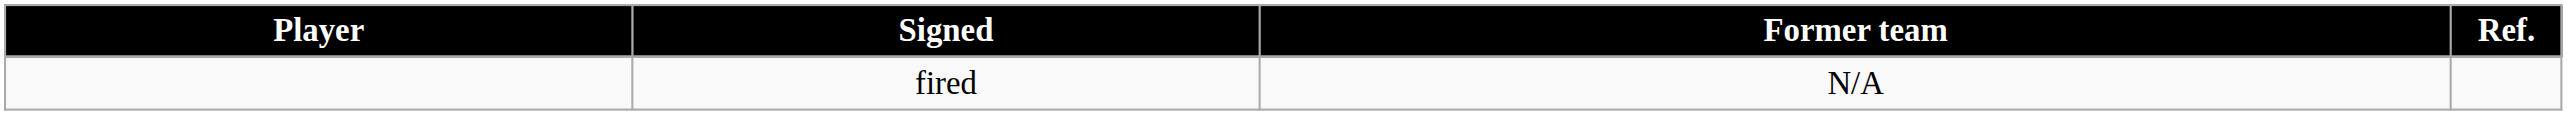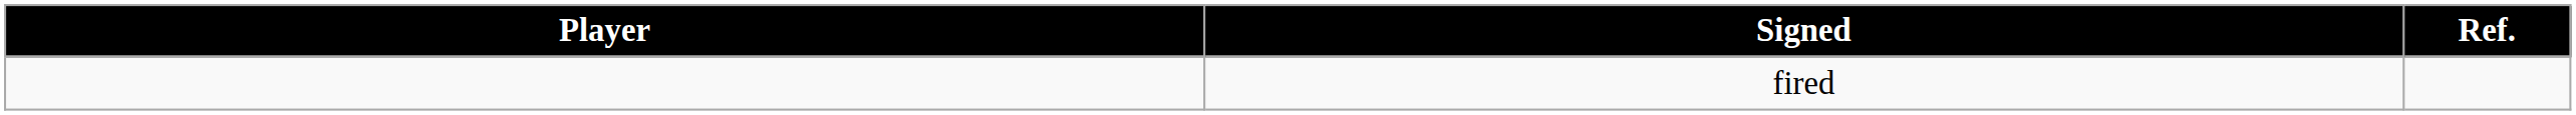- column: Former team | N/A
